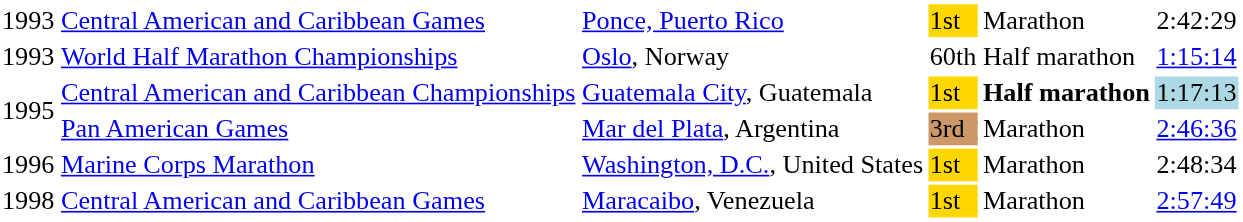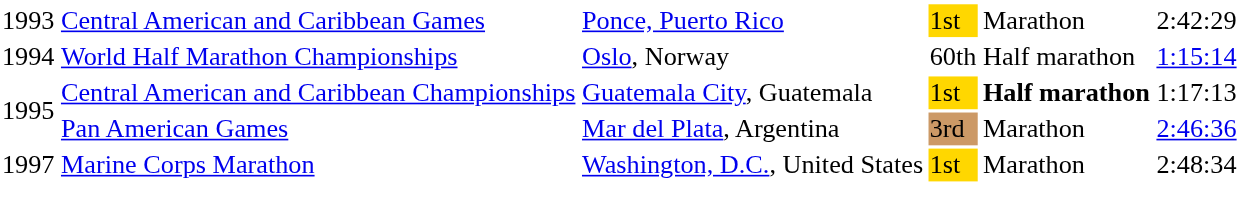World Half Marathon Championships | column 1: 1993 -> 1994
Central American and Caribbean Championships | column 6: lightblue background -> no background
Marine Corps Marathon | column 1: 1996 -> 1997
- row: 1998 | Central American and Caribbean Games | Maracaibo, Venezuela | 1st | Marathon | 2:57:49
